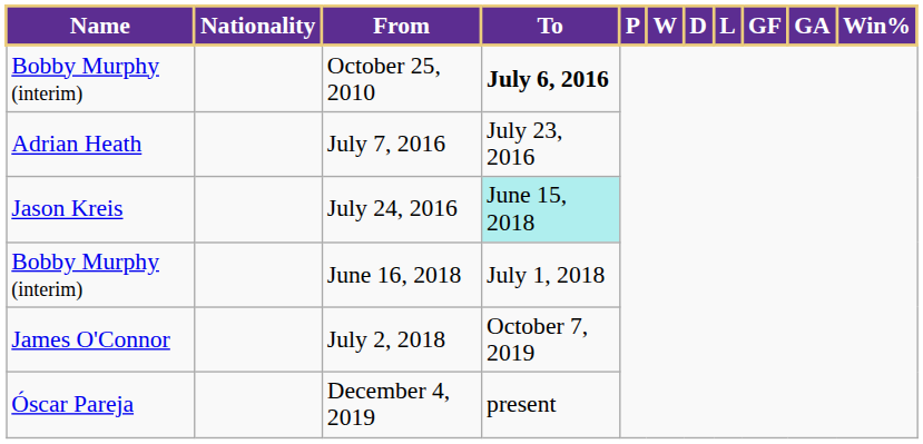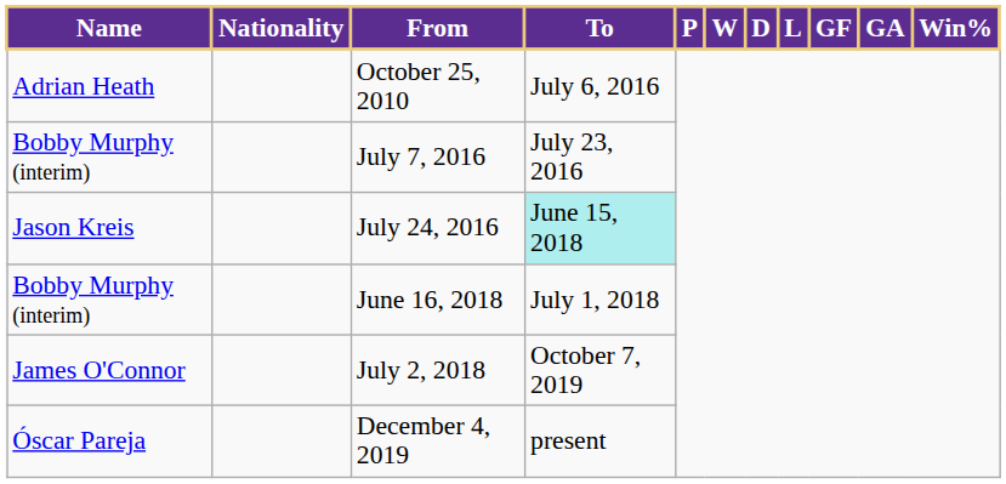October 25, 2010 | Name: Bobby Murphy (interim) -> Adrian Heath
October 25, 2010 | To: bold -> normal
July 7, 2016 | Name: Adrian Heath -> Bobby Murphy (interim)
